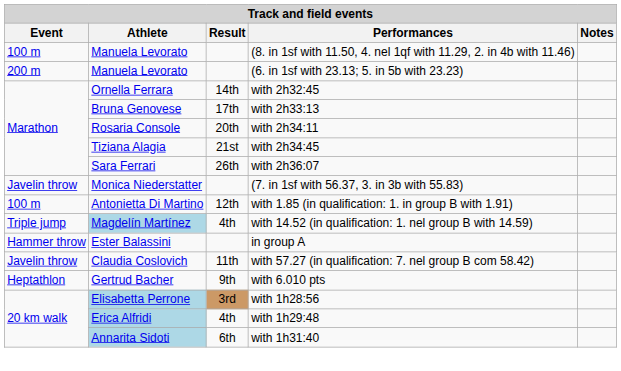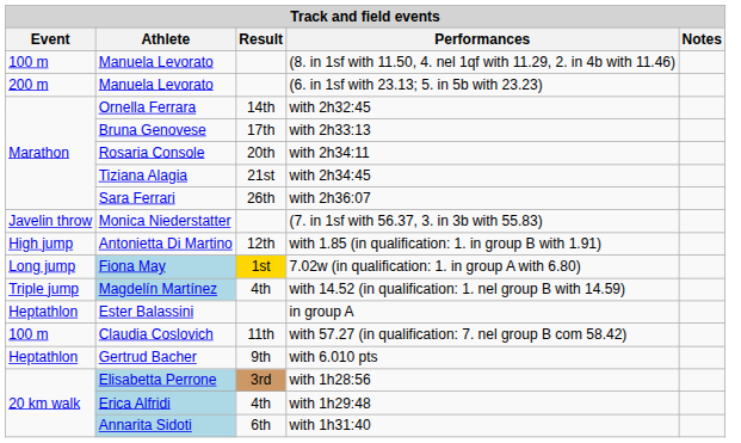with 1.85 (in qualification: 1. in group B with 1.91) | Event: 100 m -> High jump
+ row: Long jump | Fiona May | 1st | 7.02w (in qualification: 1. in group A with 6.80)
in group A | Event: Hammer throw -> Heptathlon
with 57.27 (in qualification: 7. nel group B com 58.42) | Event: Javelin throw -> 100 m
